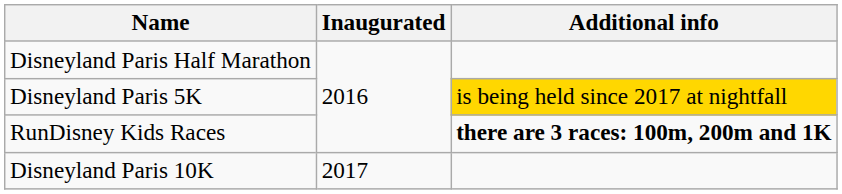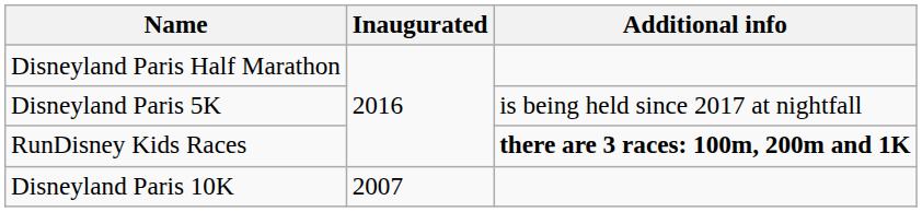Disneyland Paris 5K | Additional info: gold background -> no background
Disneyland Paris 10K | Inaugurated: 2017 -> 2007
